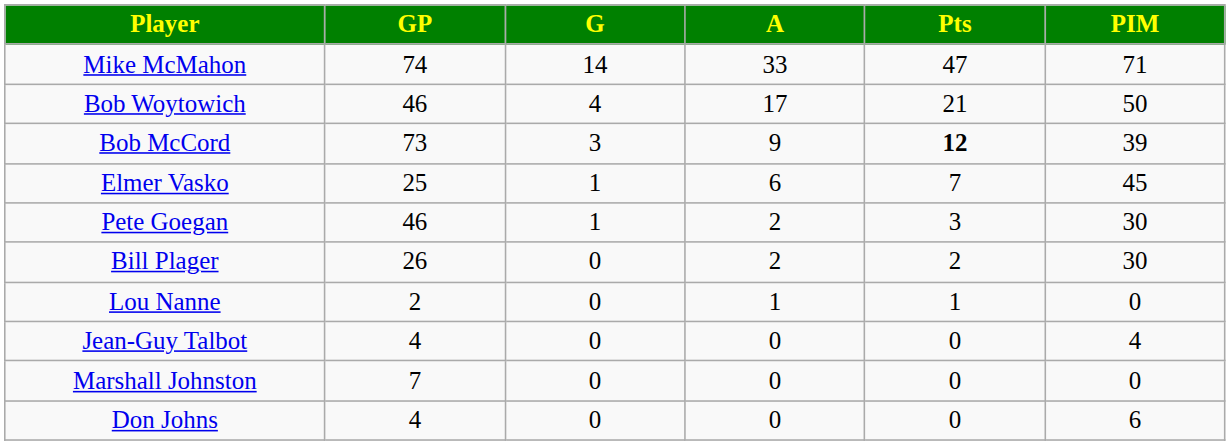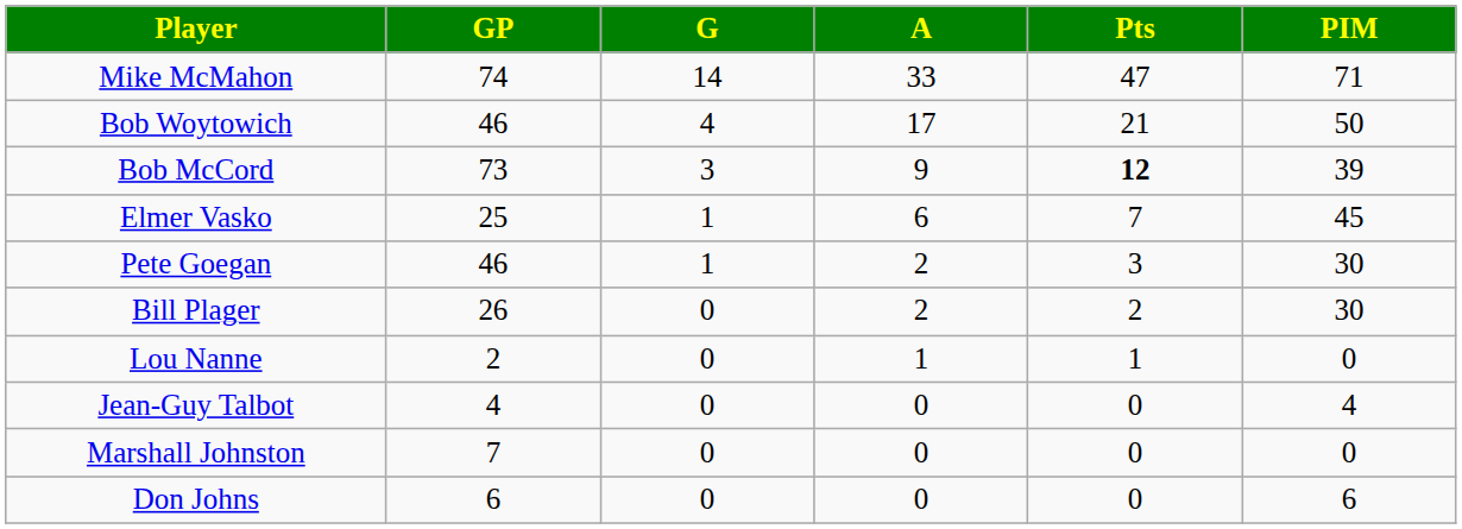Don Johns | GP: 4 -> 6
